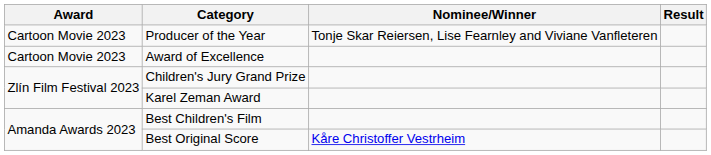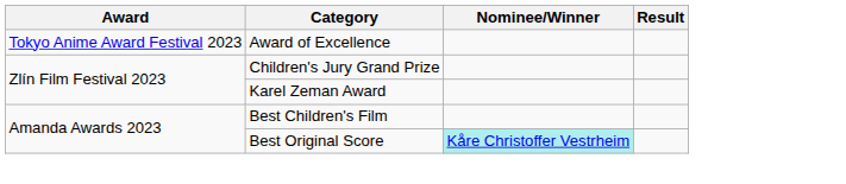- row: Cartoon Movie 2023 | Producer of the Year | Tonje Skar Reiersen, Lise Fearnley and Viviane Vanfleteren
Award of Excellence | Award: Cartoon Movie 2023 -> Tokyo Anime Award Festival 2023
Best Original Score | Nominee/Winner: no background -> paleturquoise background
